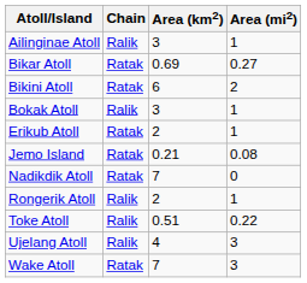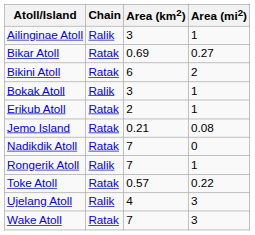Rongerik Atoll | Area (km2): 2 -> 7
Toke Atoll | Chain: Ralik -> Ratak
Toke Atoll | Area (km2): 0.51 -> 0.57
